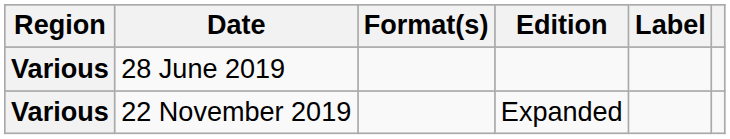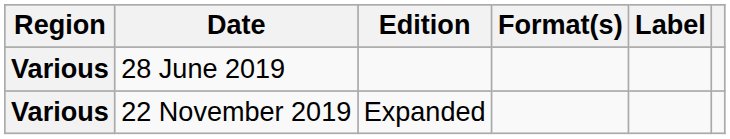columns swapped: Format(s) <-> Edition
